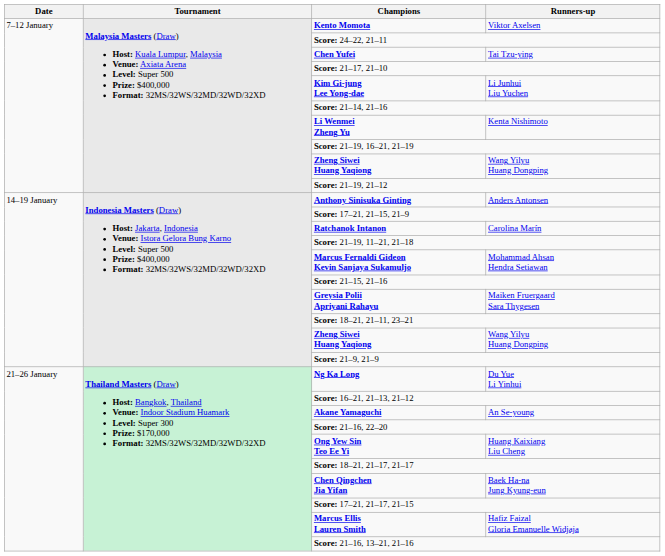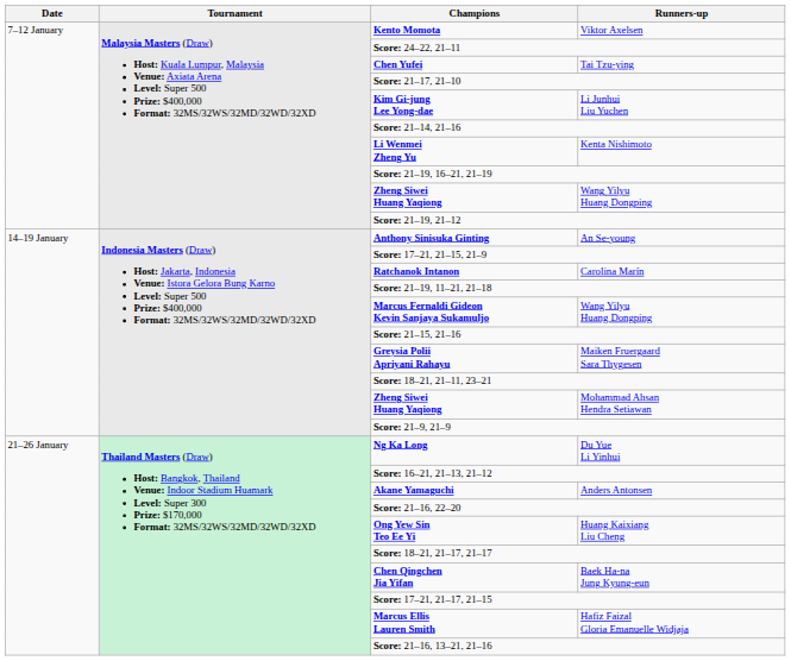Anthony Sinisuka Ginting | Runners-up: Anders Antonsen -> An Se-young
Marcus Fernaldi Gideon Kevin Sanjaya Sukamuljo | Runners-up: Mohammad Ahsan Hendra Setiawan -> Wang Yilyu Huang Dongping
14–19 January / Zheng Siwei Huang Yaqiong | Runners-up: Wang Yilyu Huang Dongping -> Mohammad Ahsan Hendra Setiawan
Akane Yamaguchi | Runners-up: An Se-young -> Anders Antonsen
